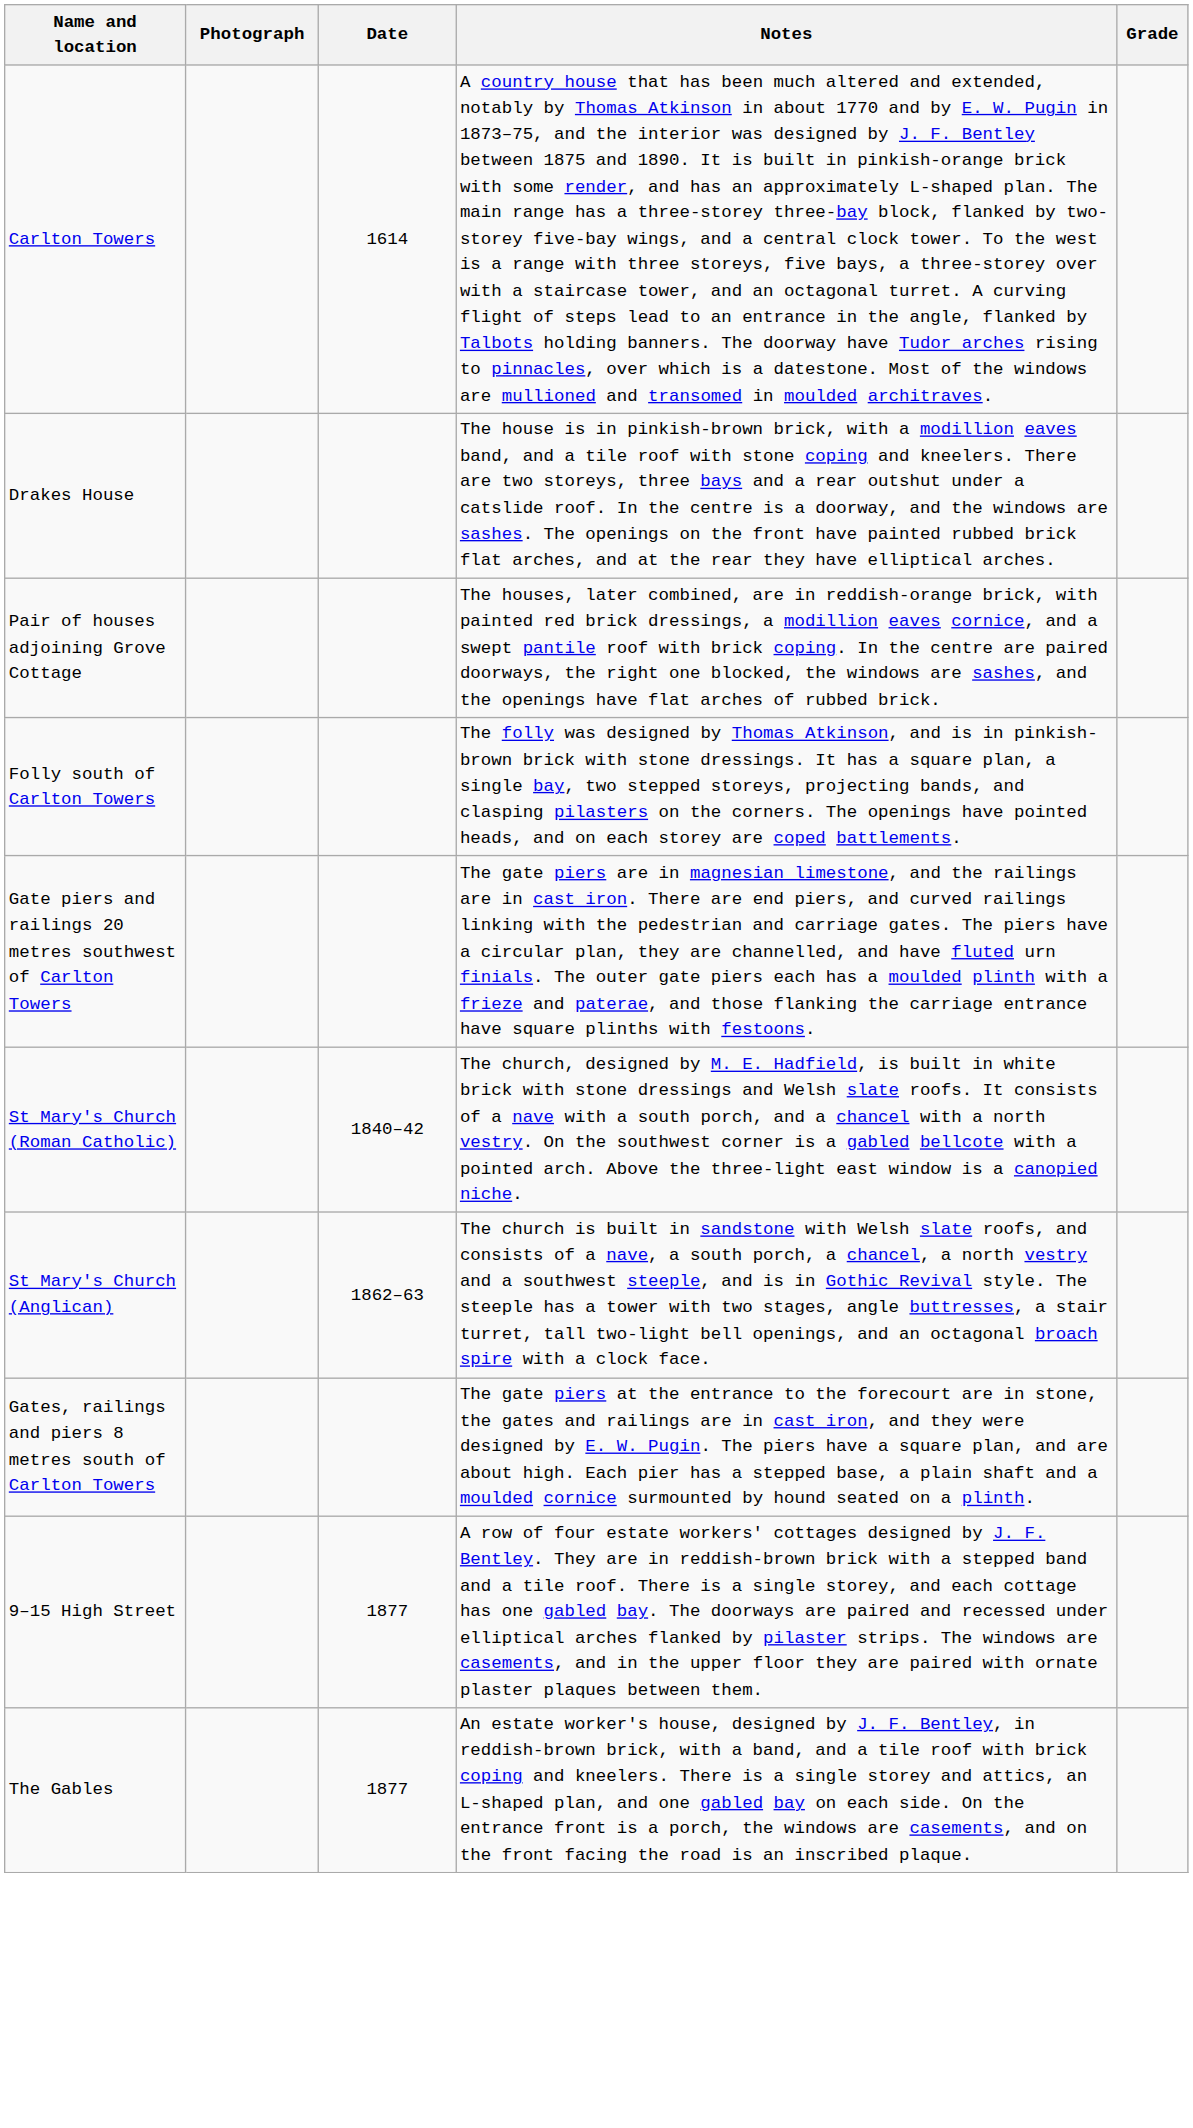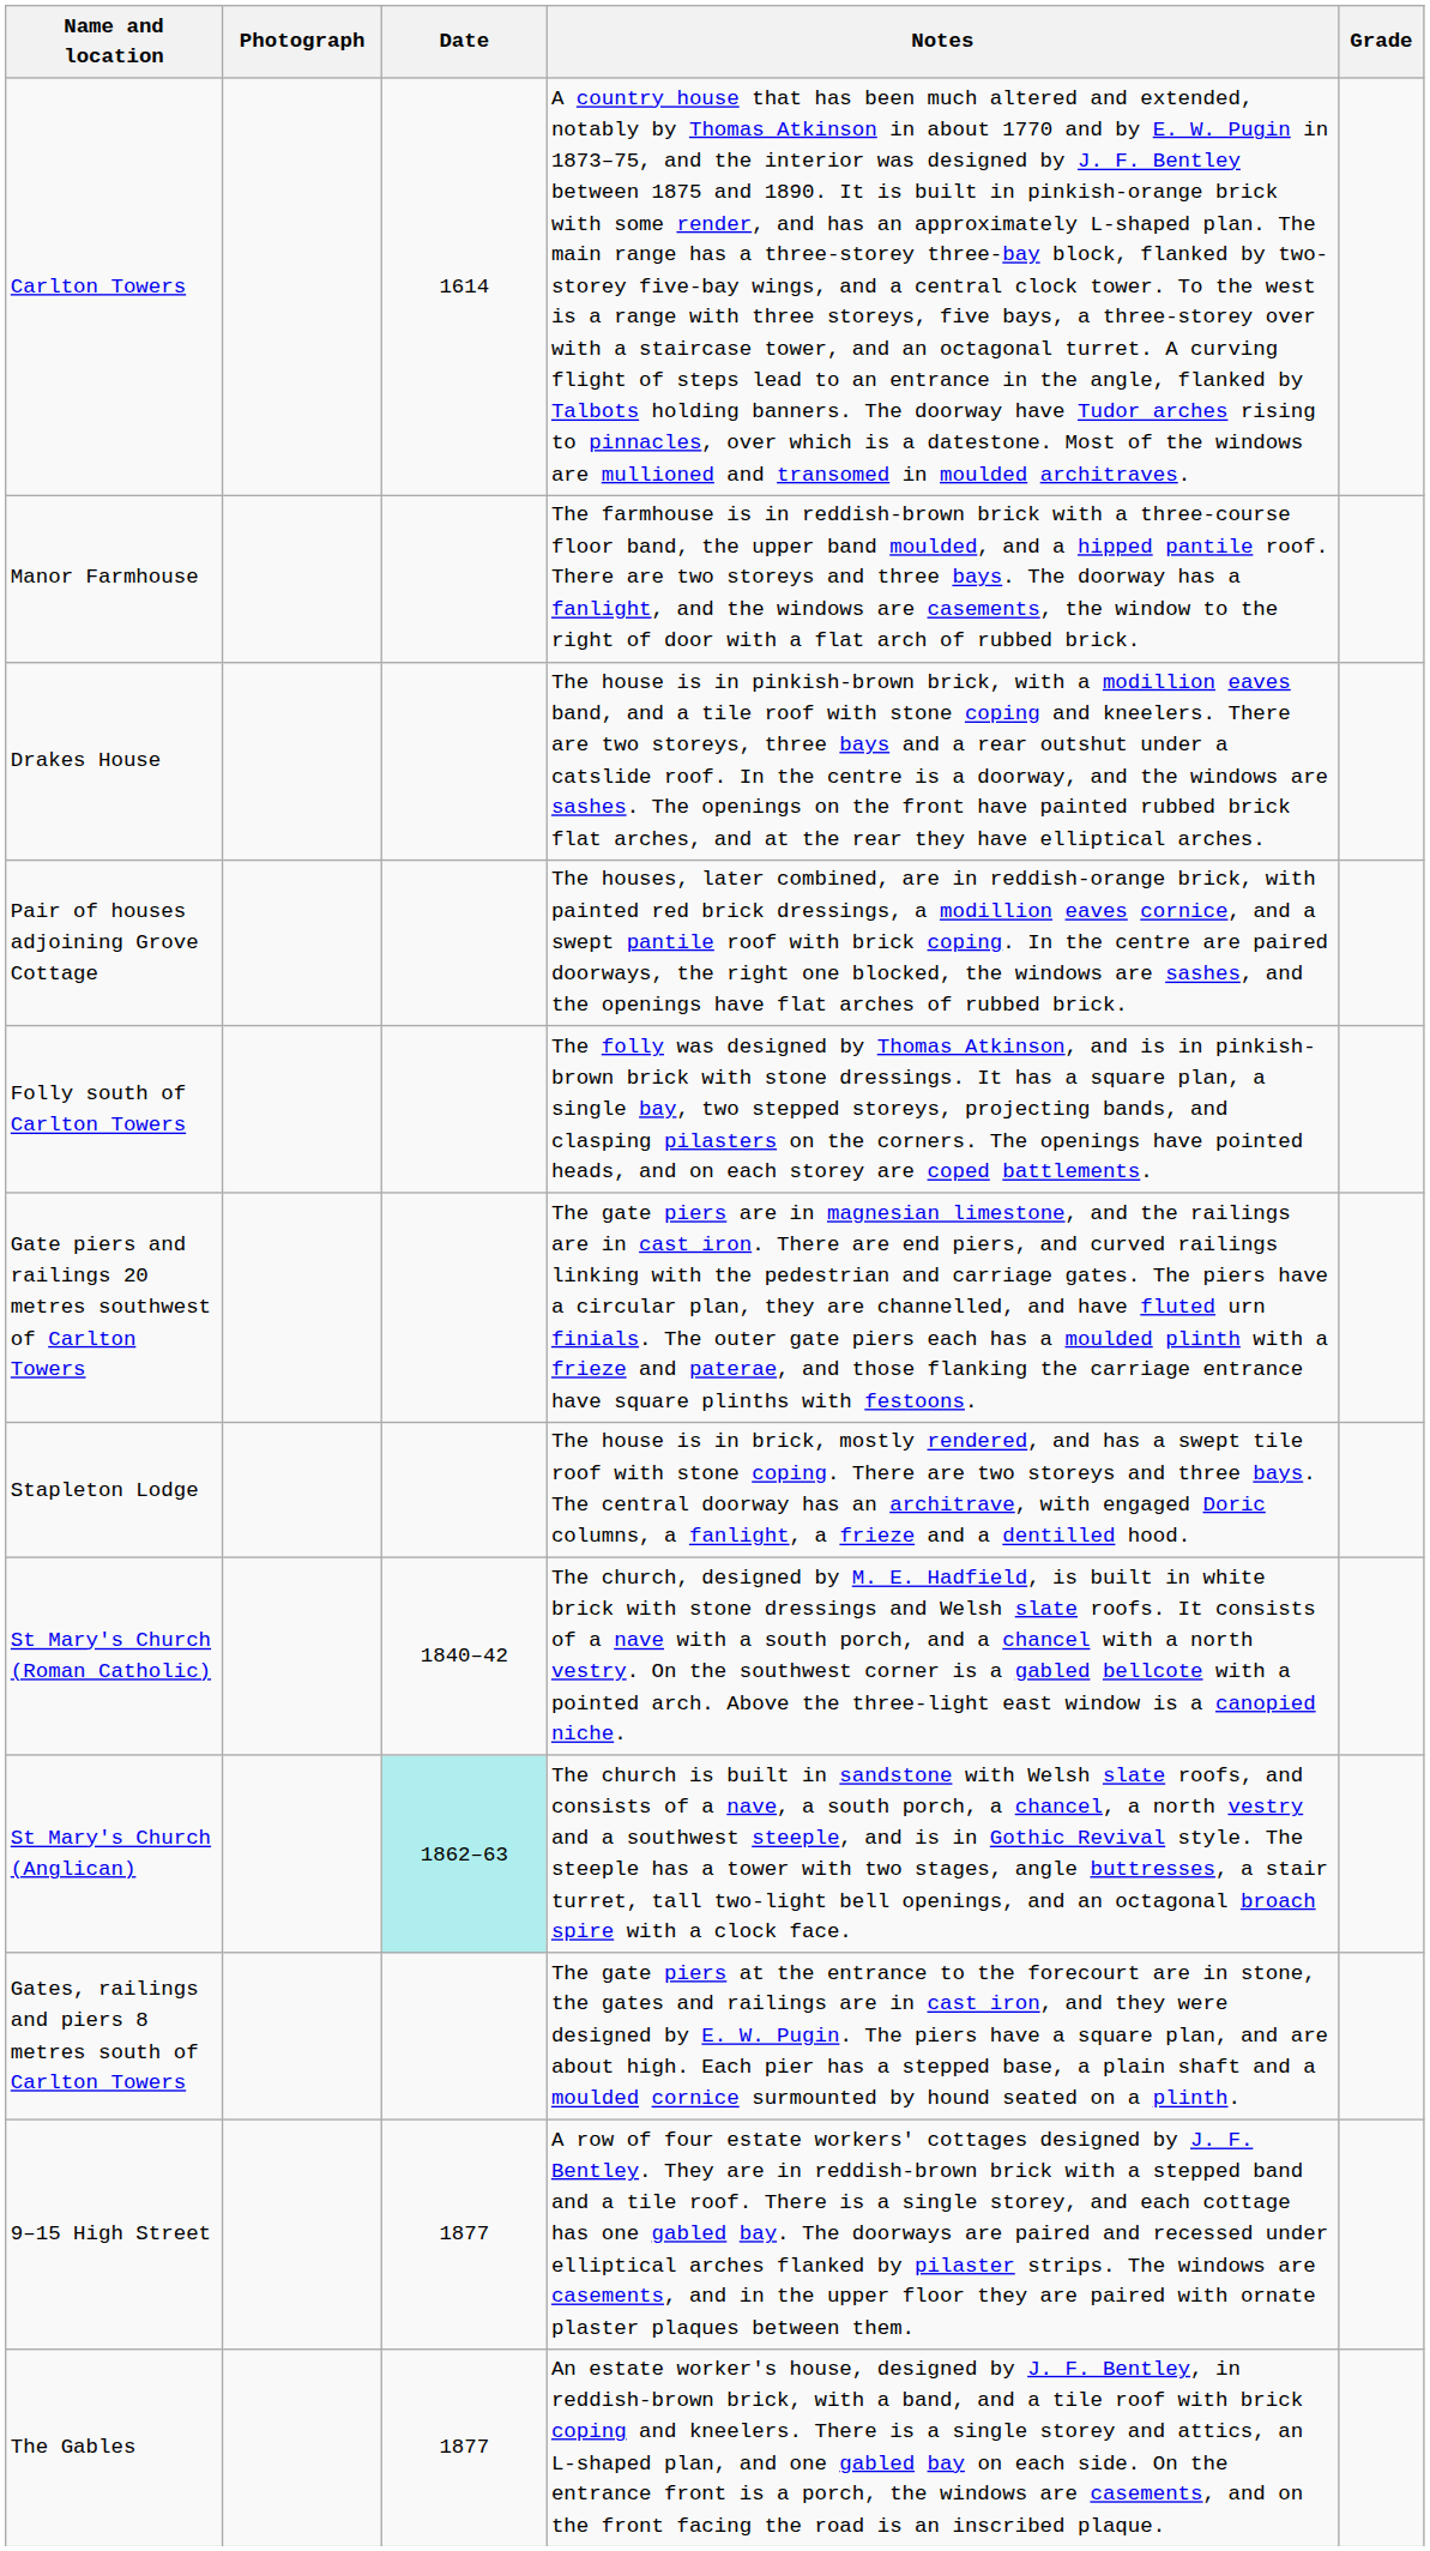+ row: Manor Farmhouse | The farmhouse is in reddish-brown brick with a three-course floor band, the upper band moulded, and a hipped pantile roof. There are two storeys and three bays. The doorway has a fanlight, and the windows are casements, the window to the right of door with a flat arch of rubbed brick.
+ row: Stapleton Lodge | The house is in brick, mostly rendered, and has a swept tile roof with stone coping. There are two storeys and three bays. The central doorway has an architrave, with engaged Doric columns, a fanlight, a frieze and a dentilled hood.
St Mary's Church (Anglican) | Date: no background -> paleturquoise background
